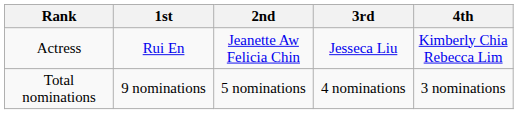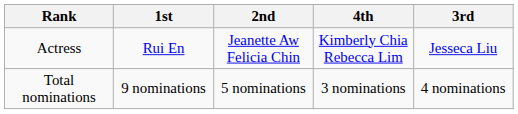columns swapped: 3rd <-> 4th
